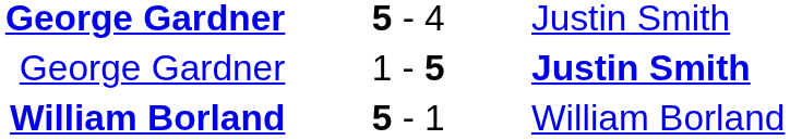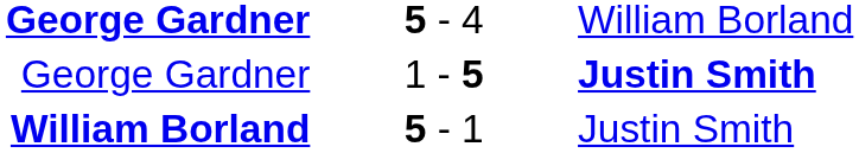5 - 4 | column 3: Justin Smith -> William Borland
5 - 1 | column 3: William Borland -> Justin Smith
